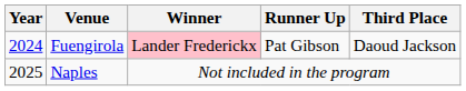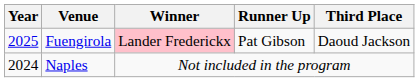Fuengirola | Year: 2024 -> 2025
Naples | Year: 2025 -> 2024
